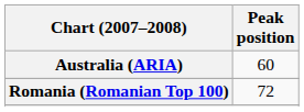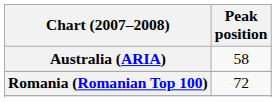Australia (ARIA) | Peak position: 60 -> 58
